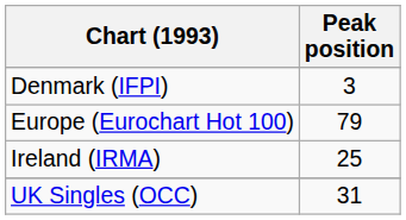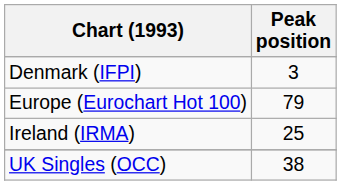UK Singles (OCC) | Peak position: 31 -> 38
